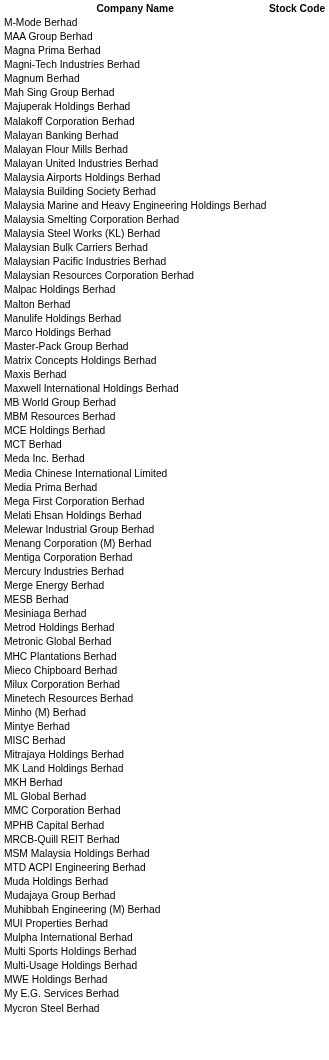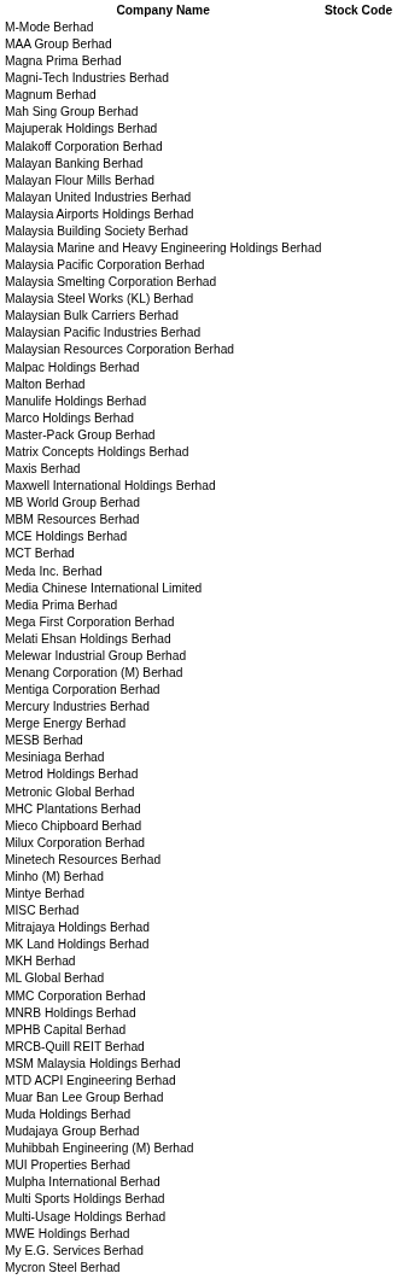+ row: Malaysia Pacific Corporation Berhad
+ row: MNRB Holdings Berhad
+ row: Muar Ban Lee Group Berhad
